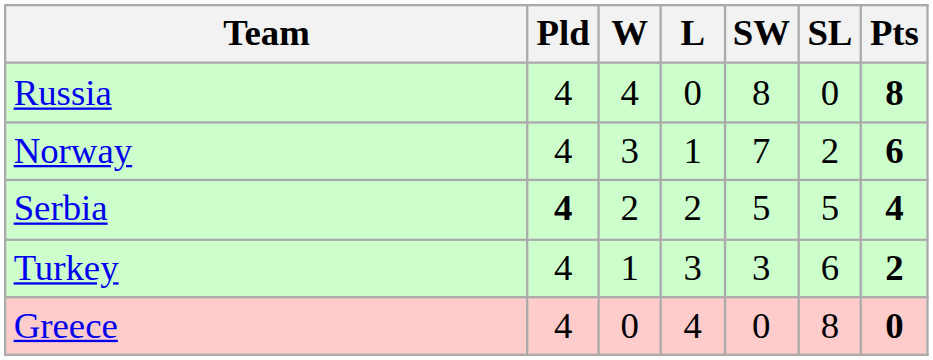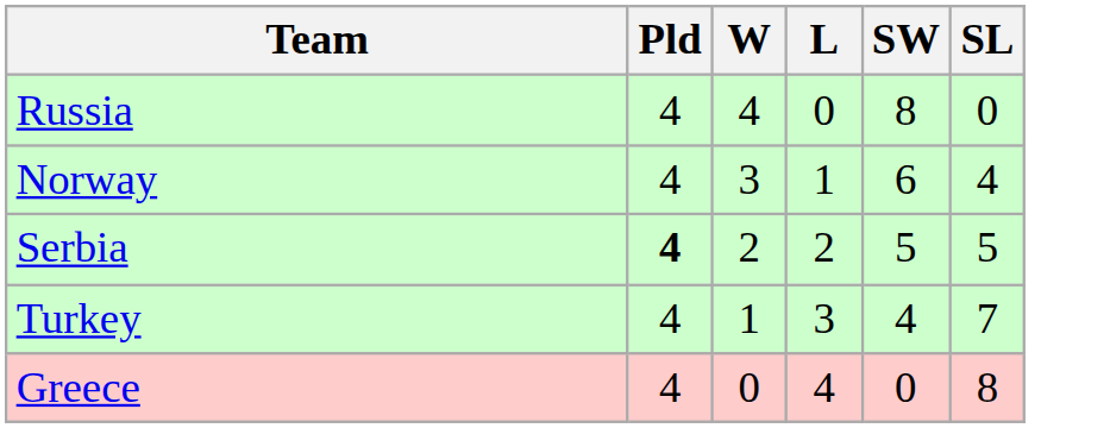- column: Pts | 8 | 6 | 4 | 2 | 0
Norway | SW: 7 -> 6
Norway | SL: 2 -> 4
Turkey | SW: 3 -> 4
Turkey | SL: 6 -> 7
